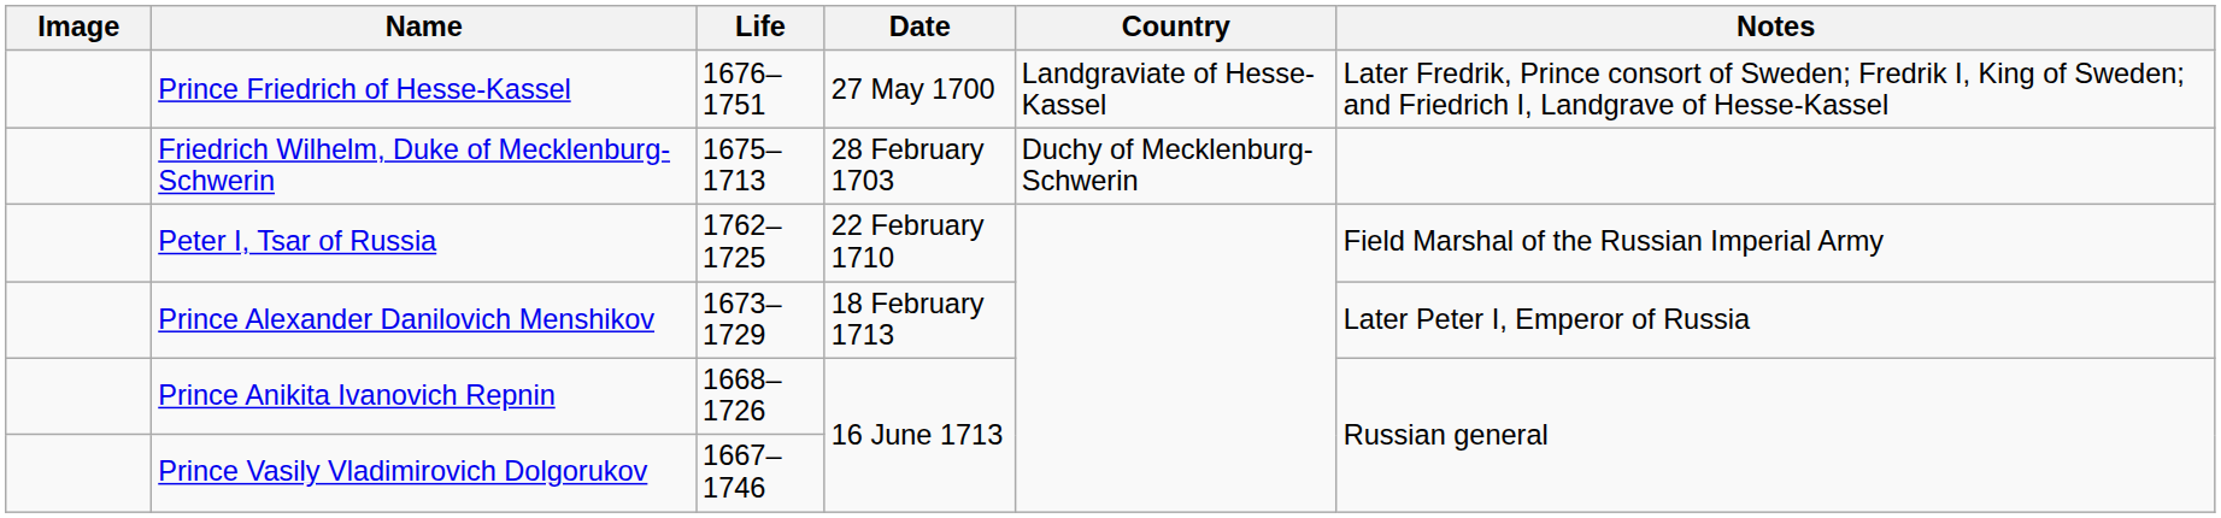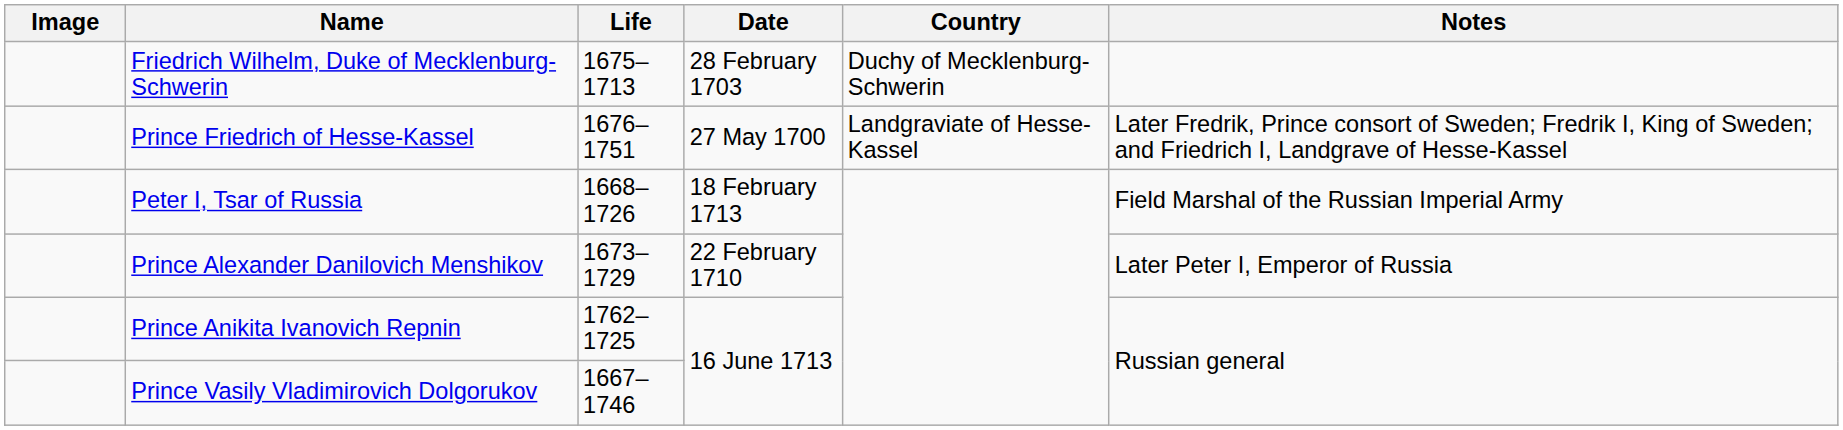rows swapped: Prince Friedrich of Hesse-Kassel <-> Friedrich Wilhelm, Duke of Mecklenburg-Schwerin
Peter I, Tsar of Russia | Life: 1762–1725 -> 1668–1726
Peter I, Tsar of Russia | Date: 22 February 1710 -> 18 February 1713
Prince Alexander Danilovich Menshikov | Date: 18 February 1713 -> 22 February 1710
Prince Anikita Ivanovich Repnin | Life: 1668–1726 -> 1762–1725
